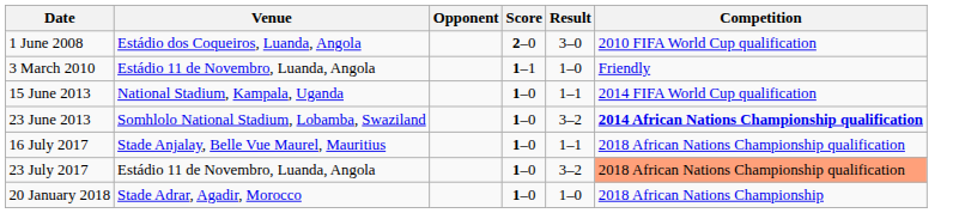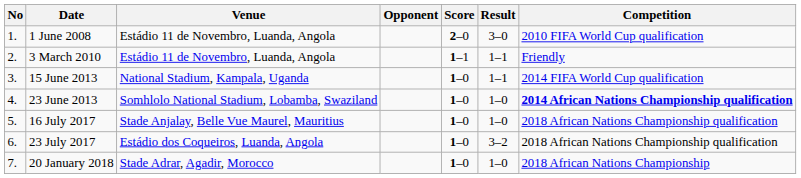+ column: No | 1. | 2. | 3. | 4. | 5. | 6. | 7.
1 June 2008 | Venue: Estádio dos Coqueiros, Luanda, Angola -> Estádio 11 de Novembro, Luanda, Angola
3 March 2010 | Result: 1–0 -> 1–1
23 June 2013 | Result: 3–2 -> 1–0
16 July 2017 | Result: 1–1 -> 1–0
23 July 2017 | Venue: Estádio 11 de Novembro, Luanda, Angola -> Estádio dos Coqueiros, Luanda, Angola
23 July 2017 | Competition: lightsalmon background -> no background
